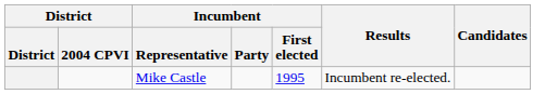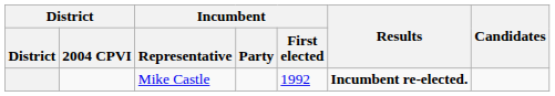Mike Castle | Incumbent / First elected: 1995 -> 1992
Mike Castle | Results: normal -> bold
